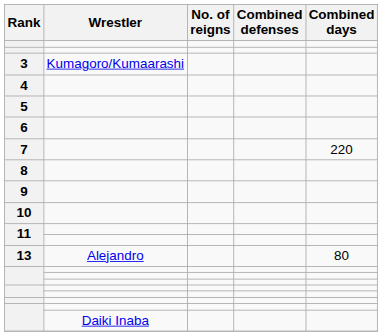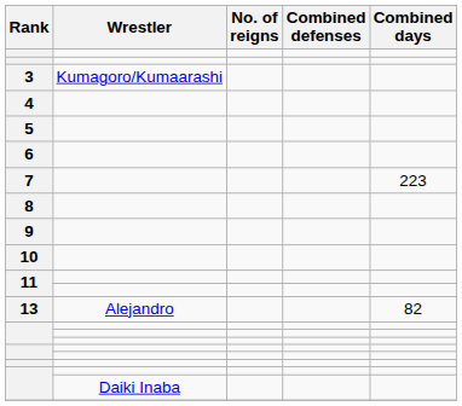7 | Combined days: 220 -> 223
13 | Combined days: 80 -> 82
